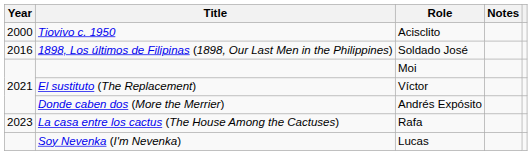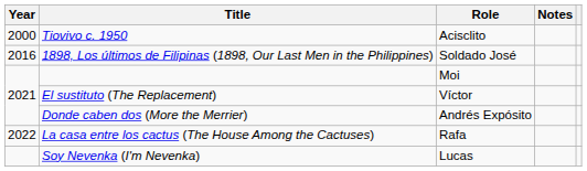La casa entre los cactus (The House Among the Cactuses) | Year: 2023 -> 2022
